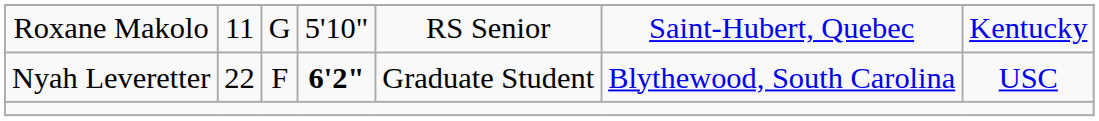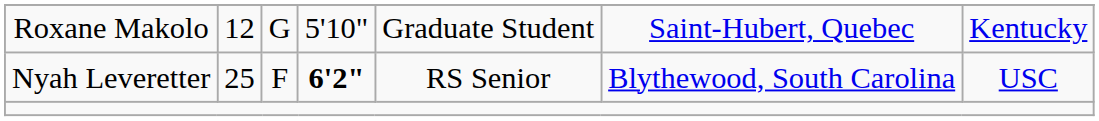Roxane Makolo | column 2: 11 -> 12
Roxane Makolo | column 5: RS Senior -> Graduate Student
Nyah Leveretter | column 2: 22 -> 25
Nyah Leveretter | column 5: Graduate Student -> RS Senior
